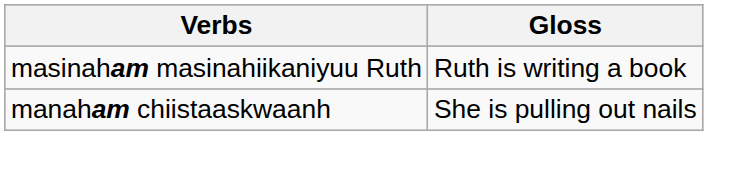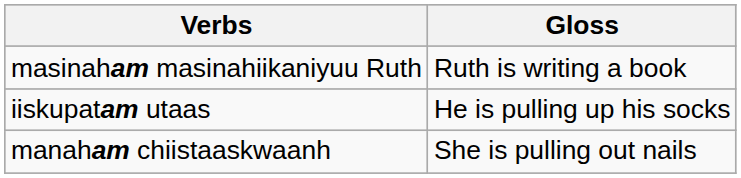+ row: iiskupatam utaas | He is pulling up his socks
